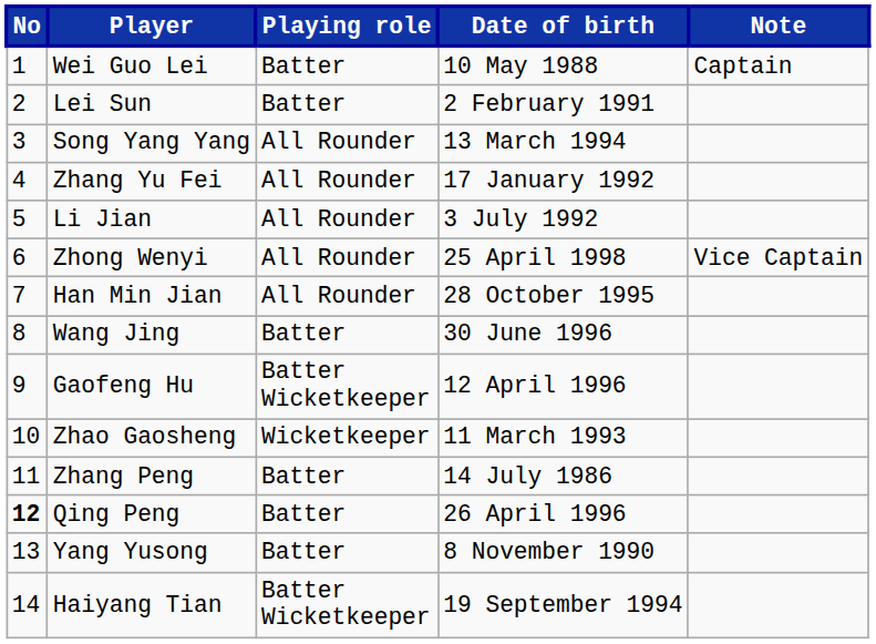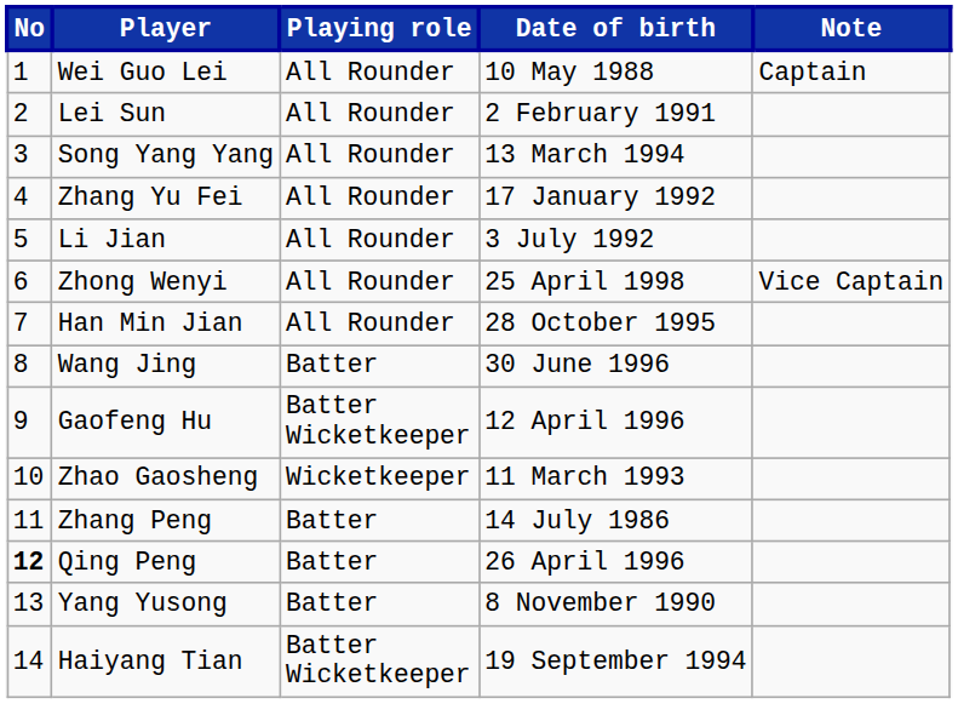Wei Guo Lei | Playing role: Batter -> All Rounder
Lei Sun | Playing role: Batter -> All Rounder
